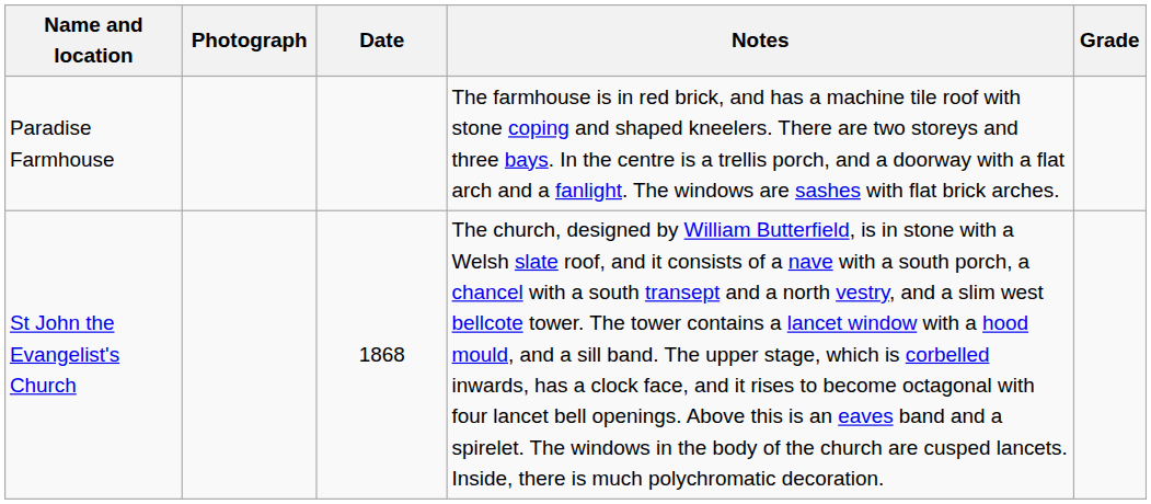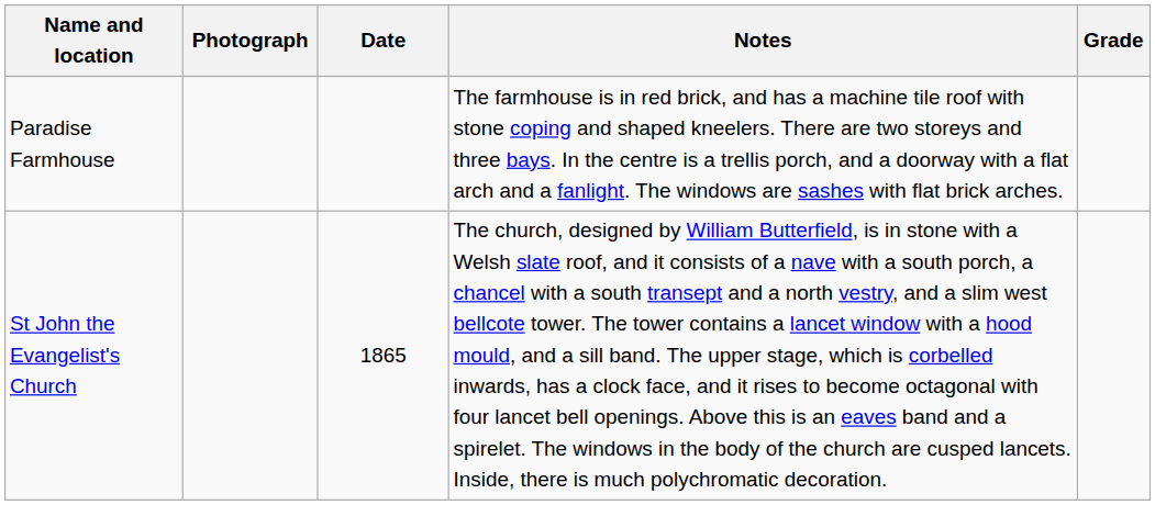St John the Evangelist's Church | Date: 1868 -> 1865
